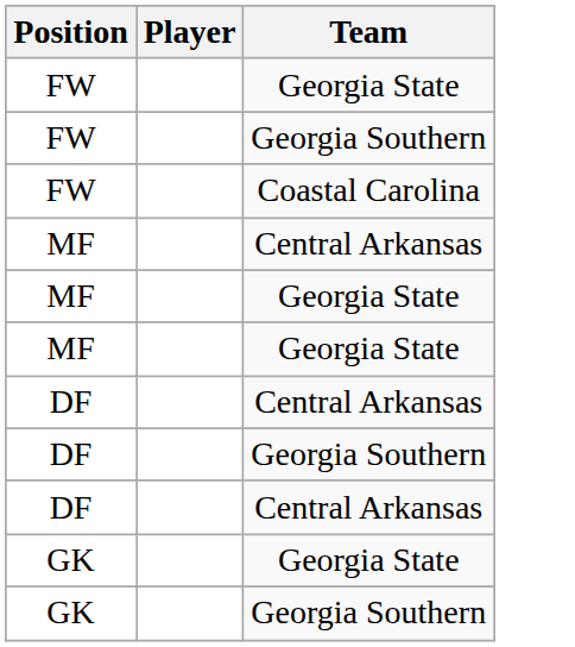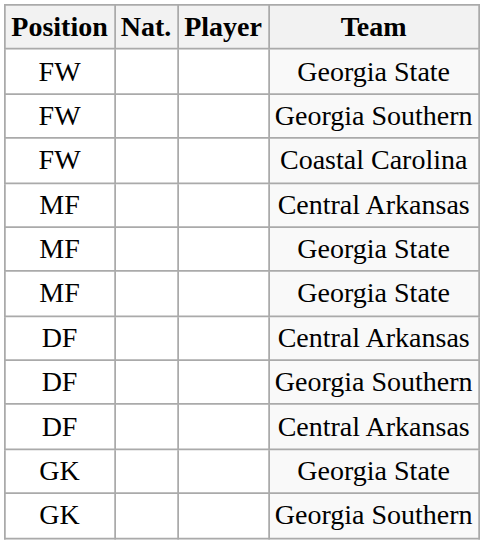+ column: Nat.
